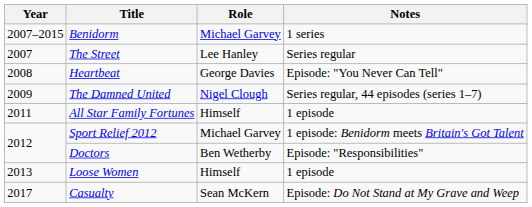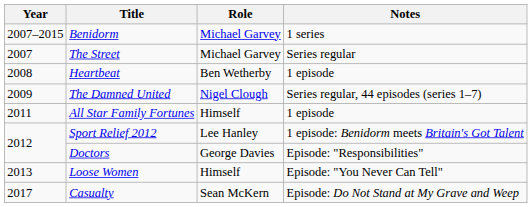The Street | Role: Lee Hanley -> Michael Garvey
Heartbeat | Role: George Davies -> Ben Wetherby
Heartbeat | Notes: Episode: "You Never Can Tell" -> 1 episode
Sport Relief 2012 | Role: Michael Garvey -> Lee Hanley
Doctors | Role: Ben Wetherby -> George Davies
Loose Women | Notes: 1 episode -> Episode: "You Never Can Tell"
